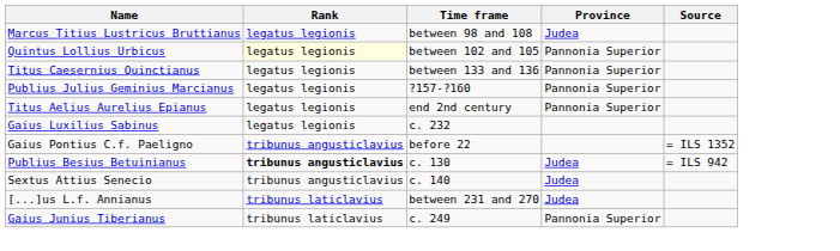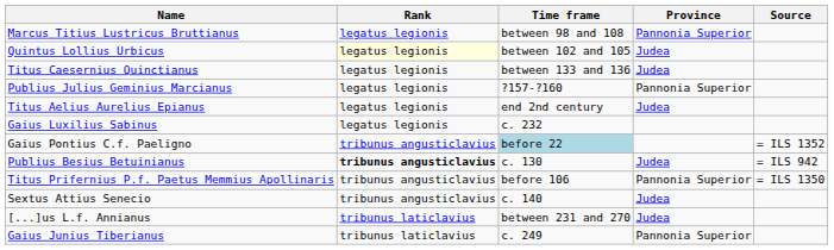Marcus Titius Lustricus Bruttianus | Province: Judea -> Pannonia Superior
Quintus Lollius Urbicus | Province: Pannonia Superior -> Judea
Titus Caesernius Quinctianus | Province: Pannonia Superior -> Judea
Titus Aelius Aurelius Epianus | Province: Pannonia Superior -> Judea
Gaius Pontius C.f. Paeligno | Time frame: no background -> lightblue background
+ row: Titus Prifernius P.f. Paetus Memmius Apollinaris | tribunus angusticlavius | before 106 | Pannonia Superior | = ILS 1350
